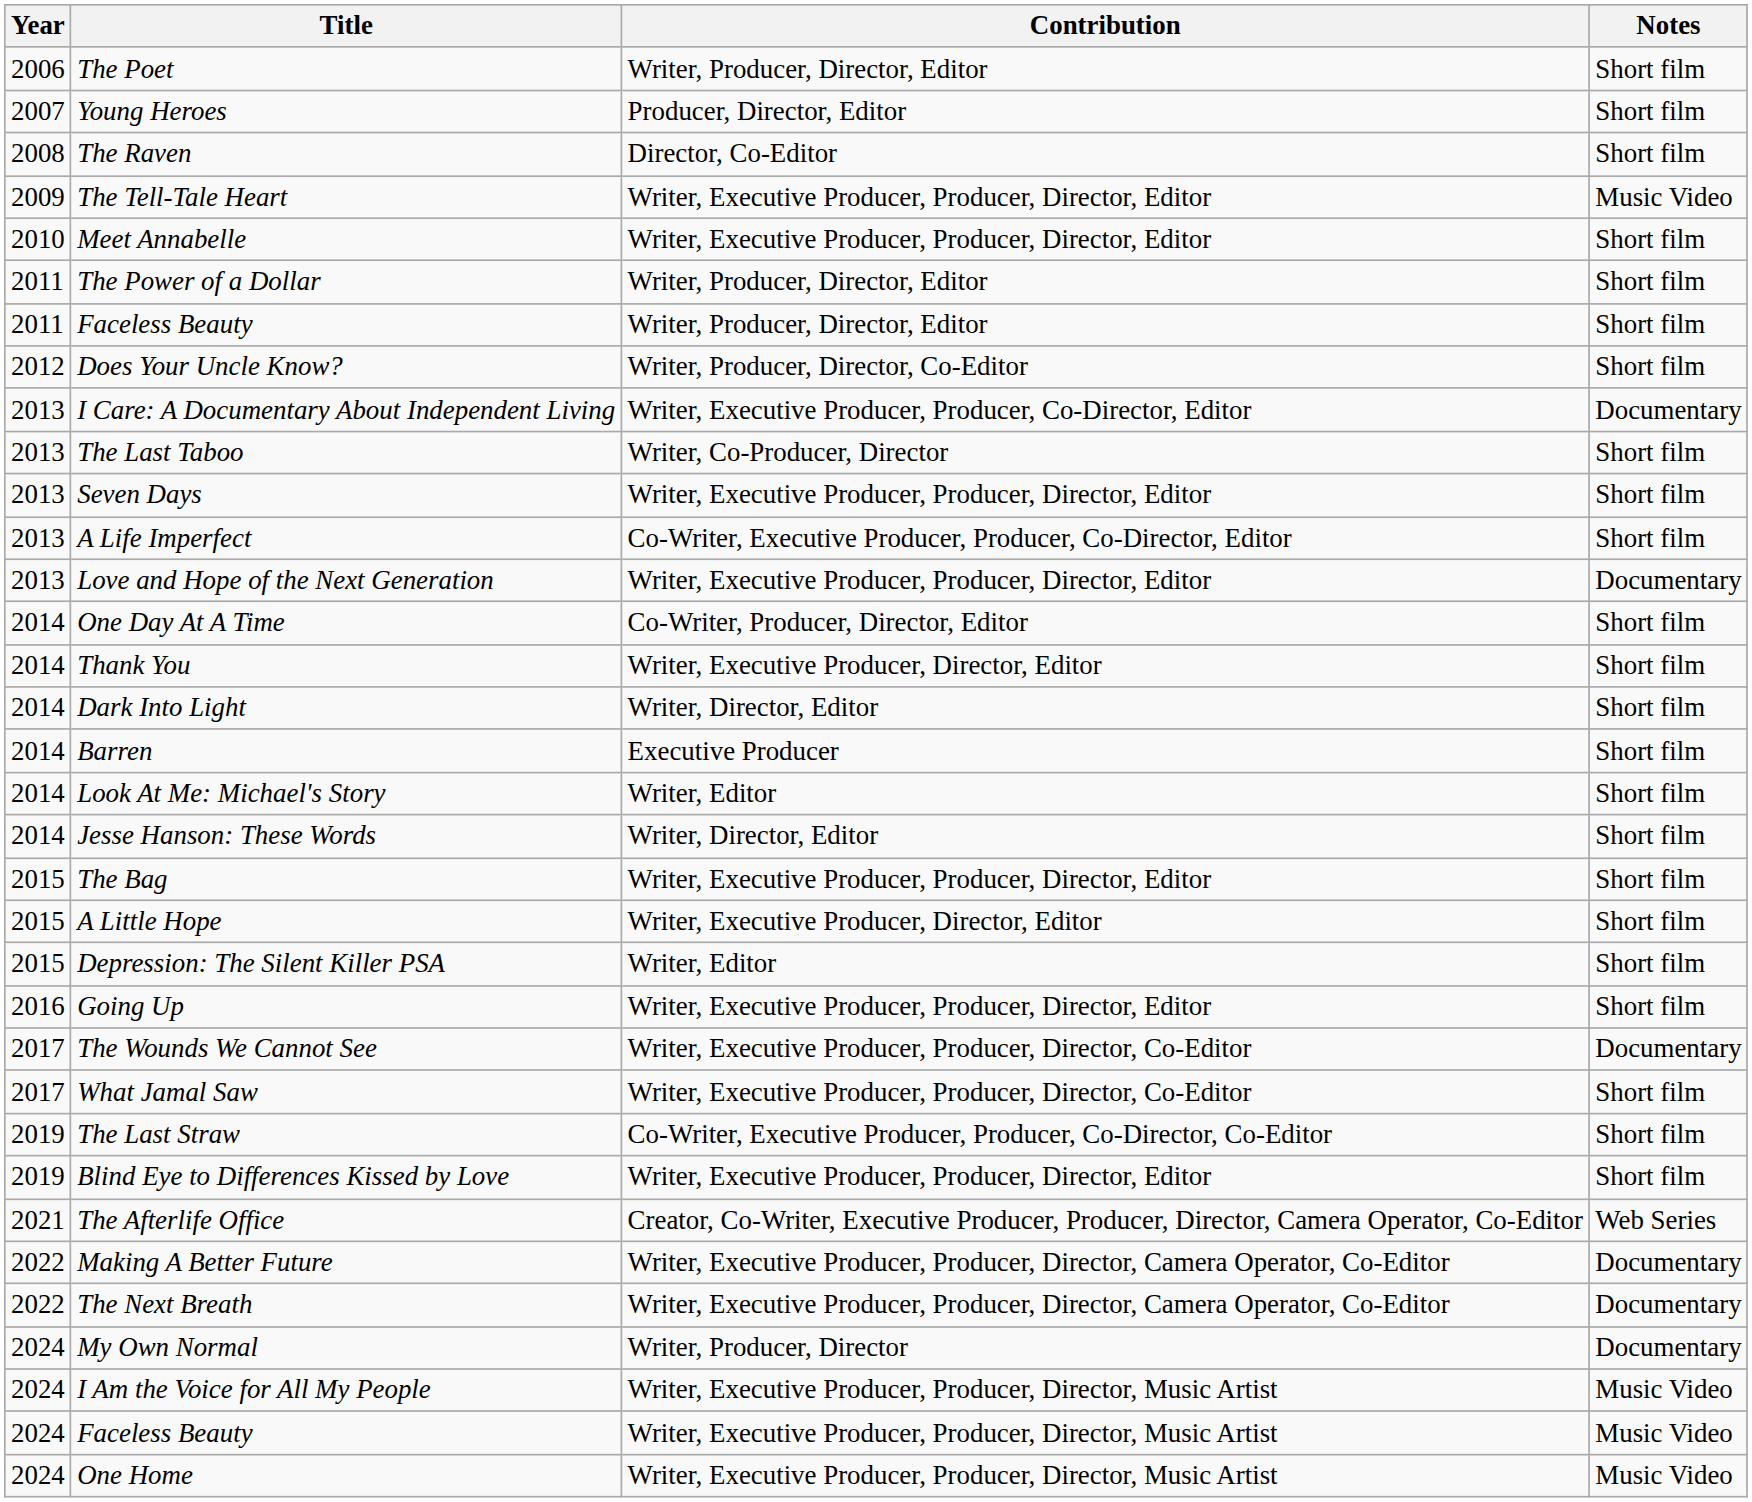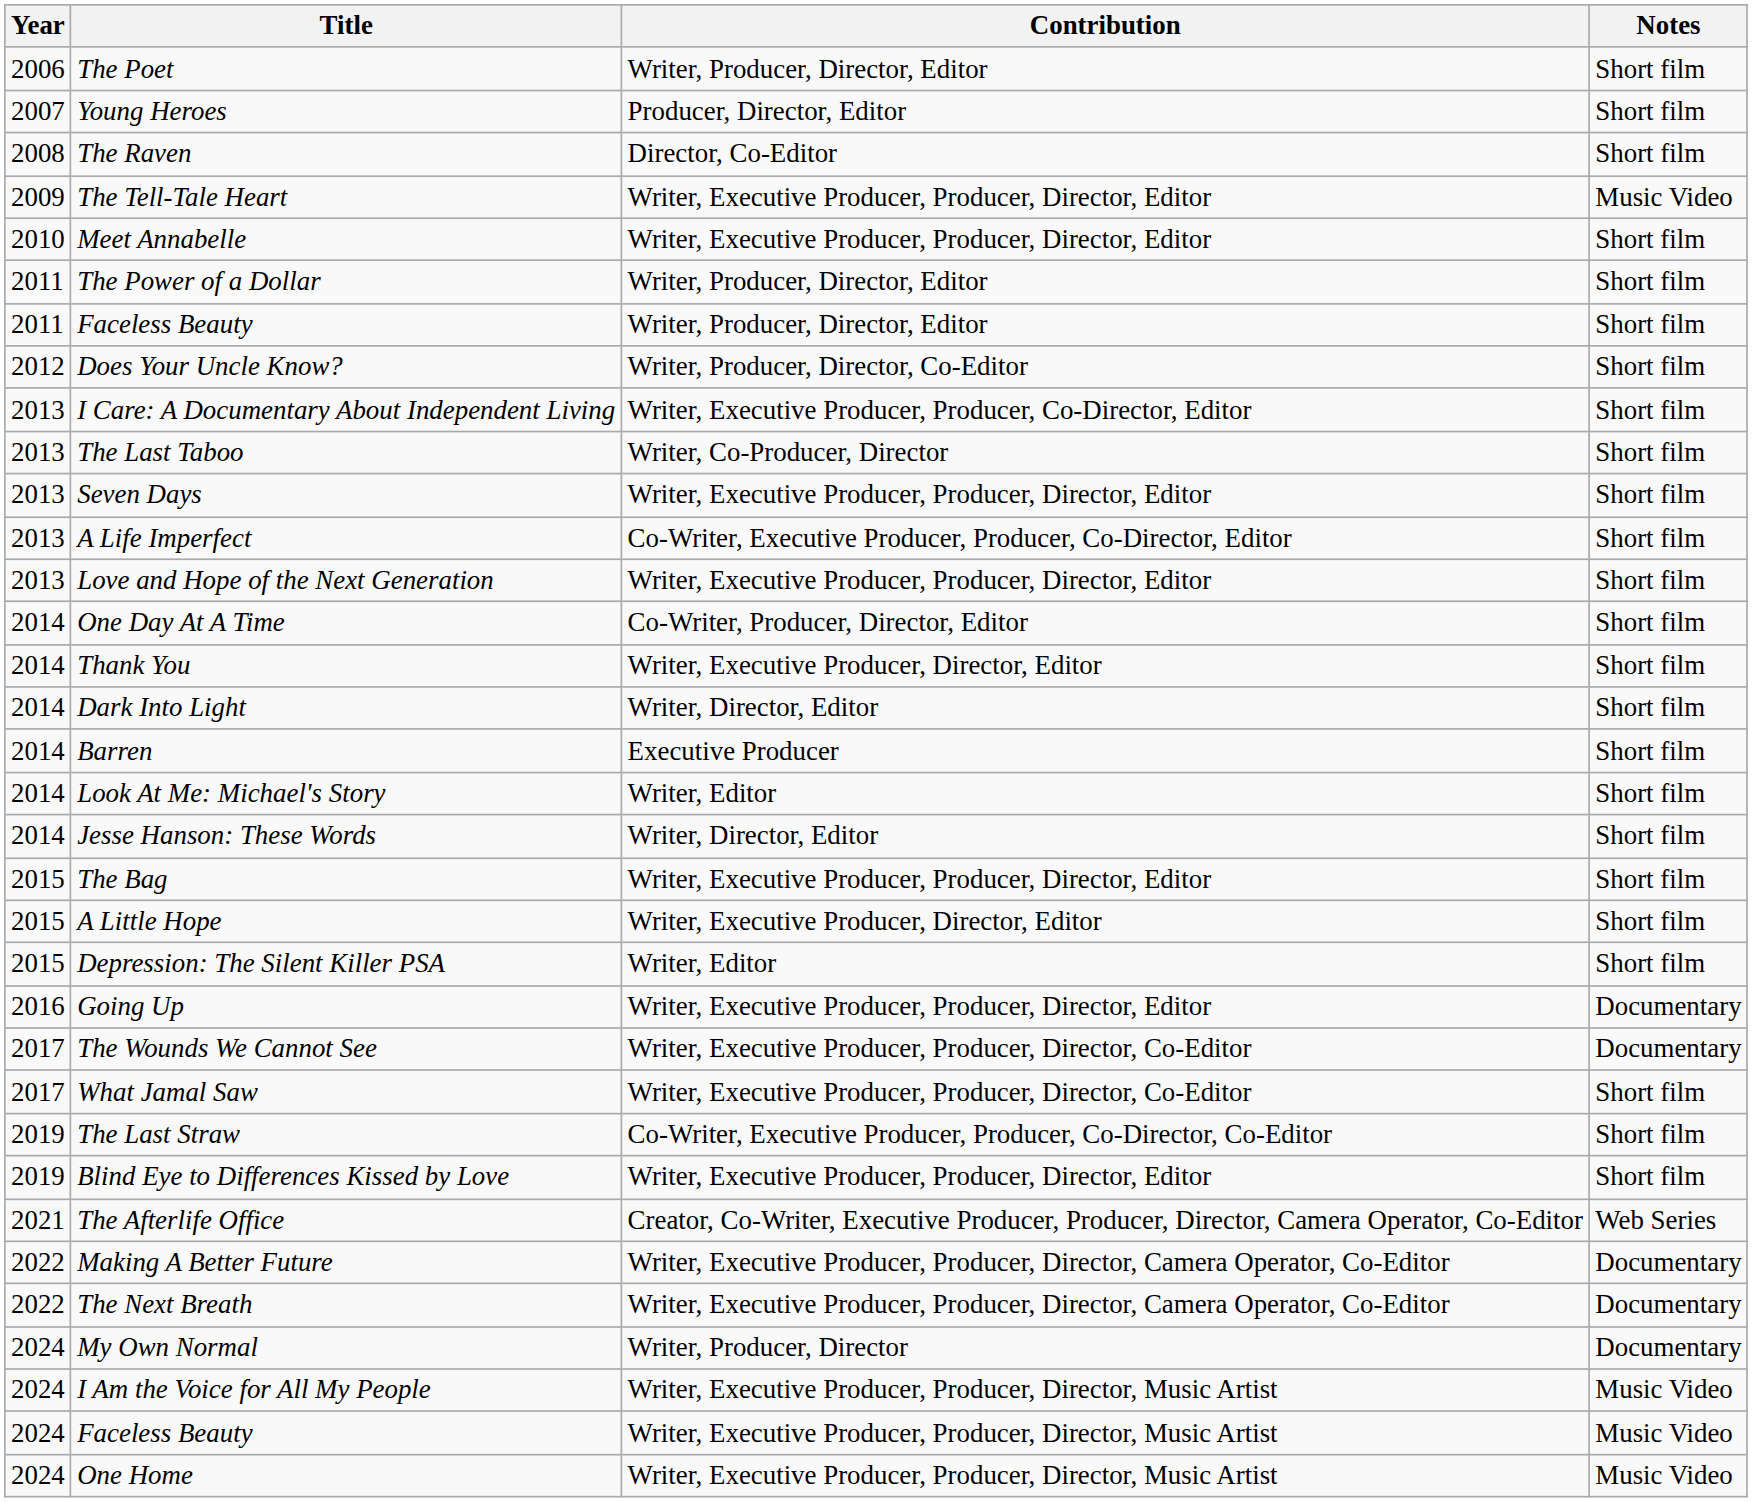I Care: A Documentary About Independent Living | Notes: Documentary -> Short film
Love and Hope of the Next Generation | Notes: Documentary -> Short film
Going Up | Notes: Short film -> Documentary
